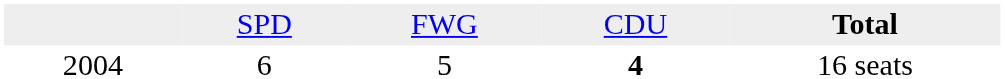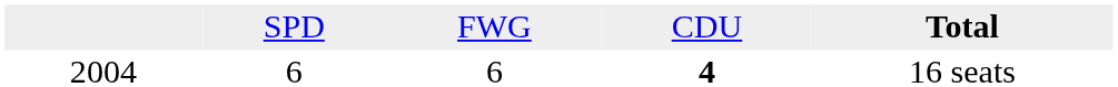2004 | column 3: 5 -> 6
